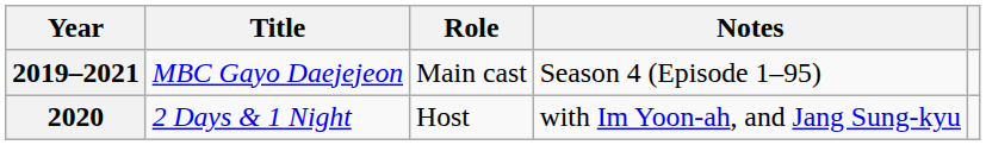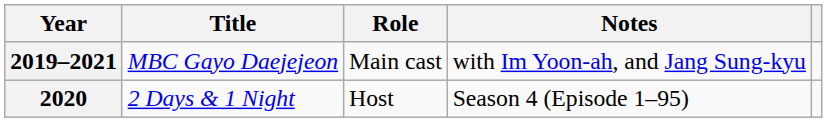2019–2021 | Notes: Season 4 (Episode 1–95) -> with Im Yoon-ah, and Jang Sung-kyu
2020 | Notes: with Im Yoon-ah, and Jang Sung-kyu -> Season 4 (Episode 1–95)
